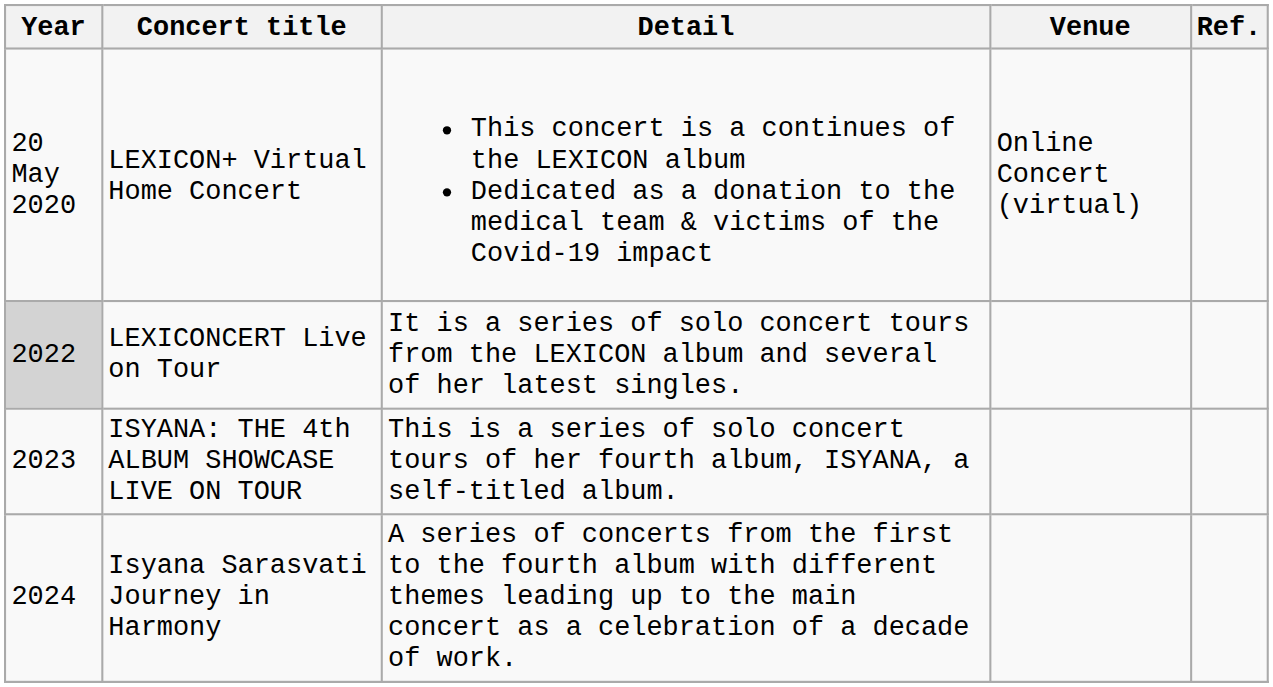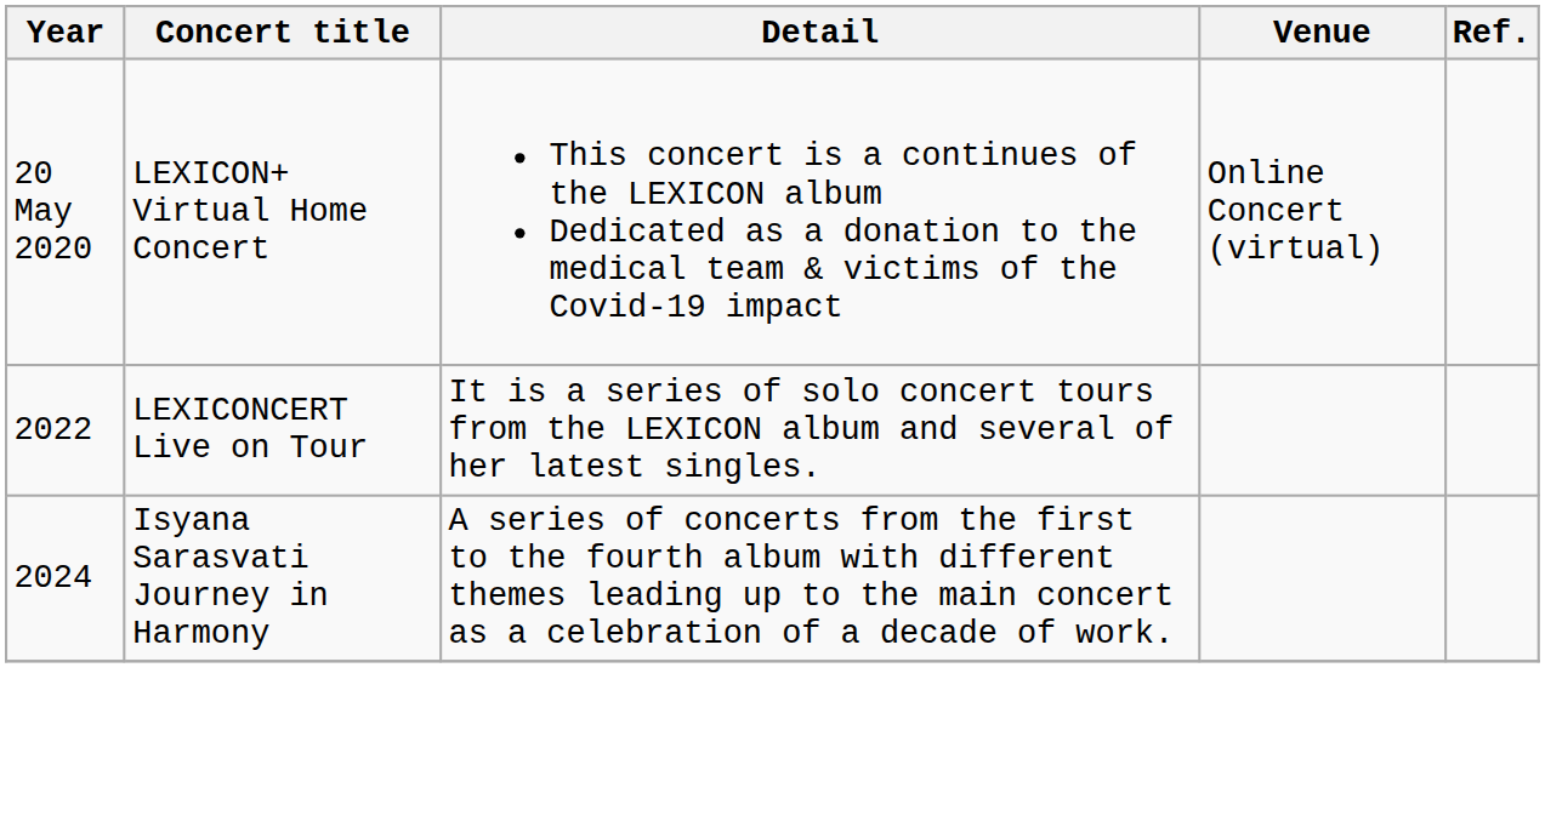LEXICONCERT Live on Tour | Year: lightgrey background -> no background
- row: 2023 | ISYANA: THE 4th ALBUM SHOWCASE LIVE ON TOUR | This is a series of solo concert tours of her fourth album, ISYANA, a self-titled album.
